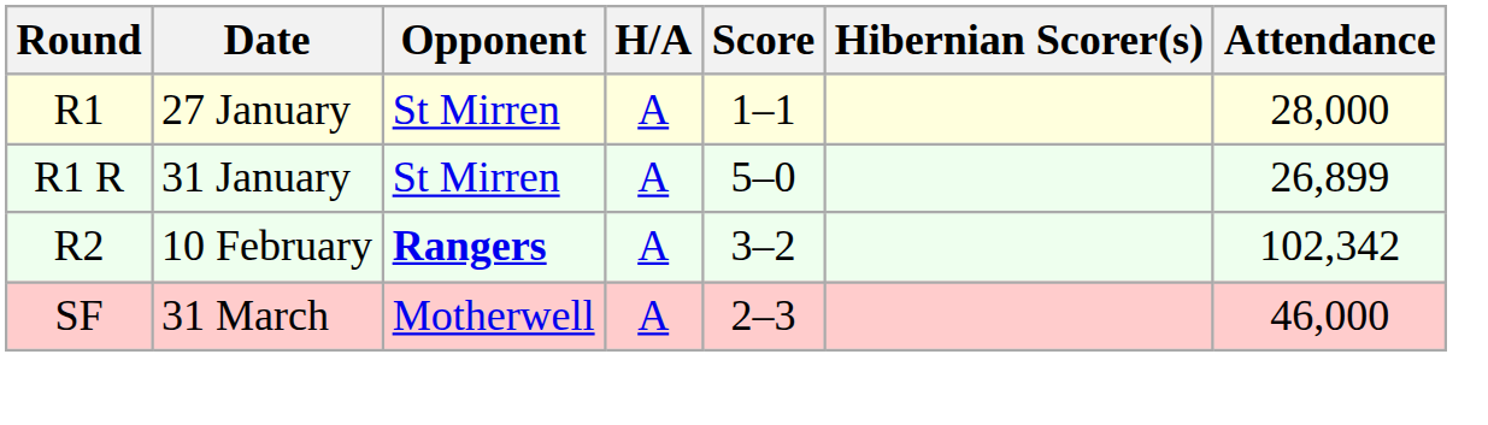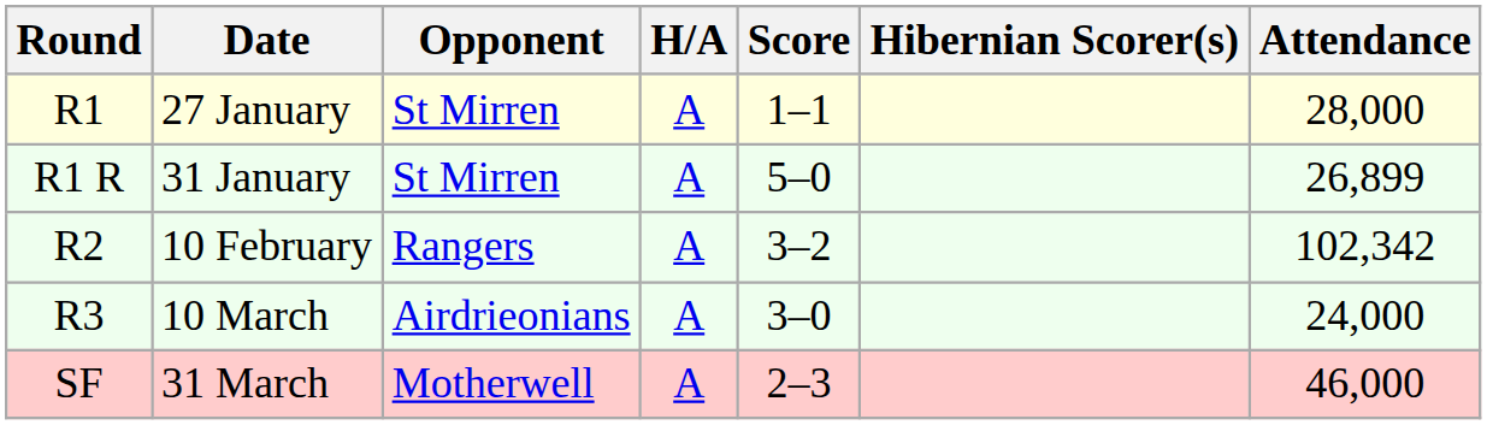10 February | Opponent: bold -> normal
+ row: R3 | 10 March | Airdrieonians | A | 3–0 | 24,000
